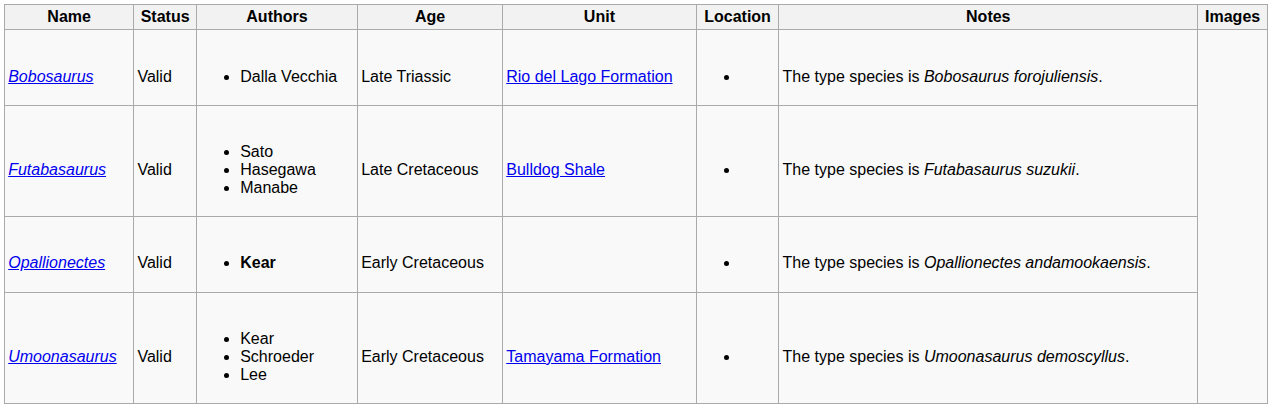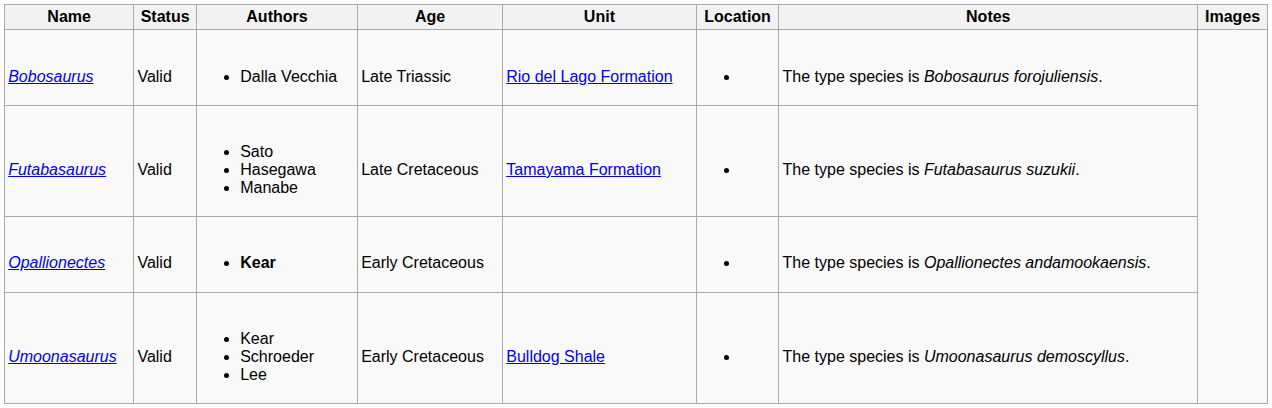Futabasaurus | Unit: Bulldog Shale -> Tamayama Formation
Umoonasaurus | Unit: Tamayama Formation -> Bulldog Shale
